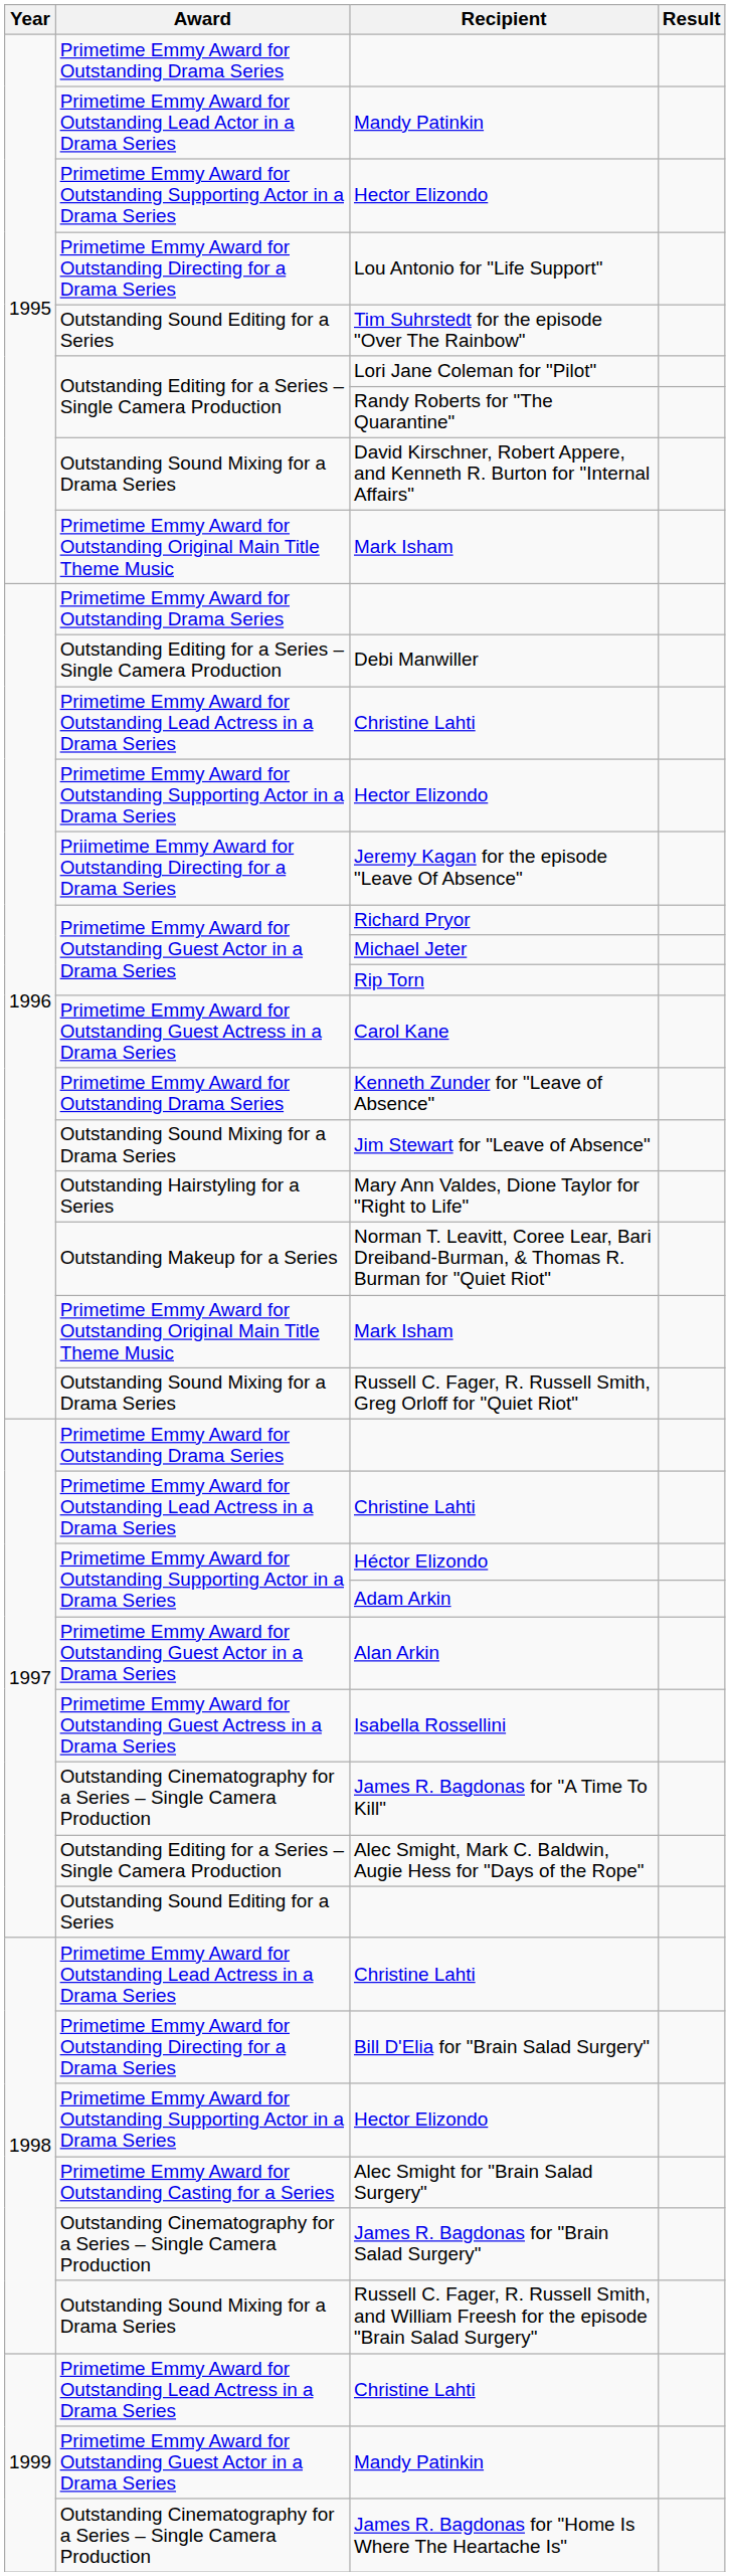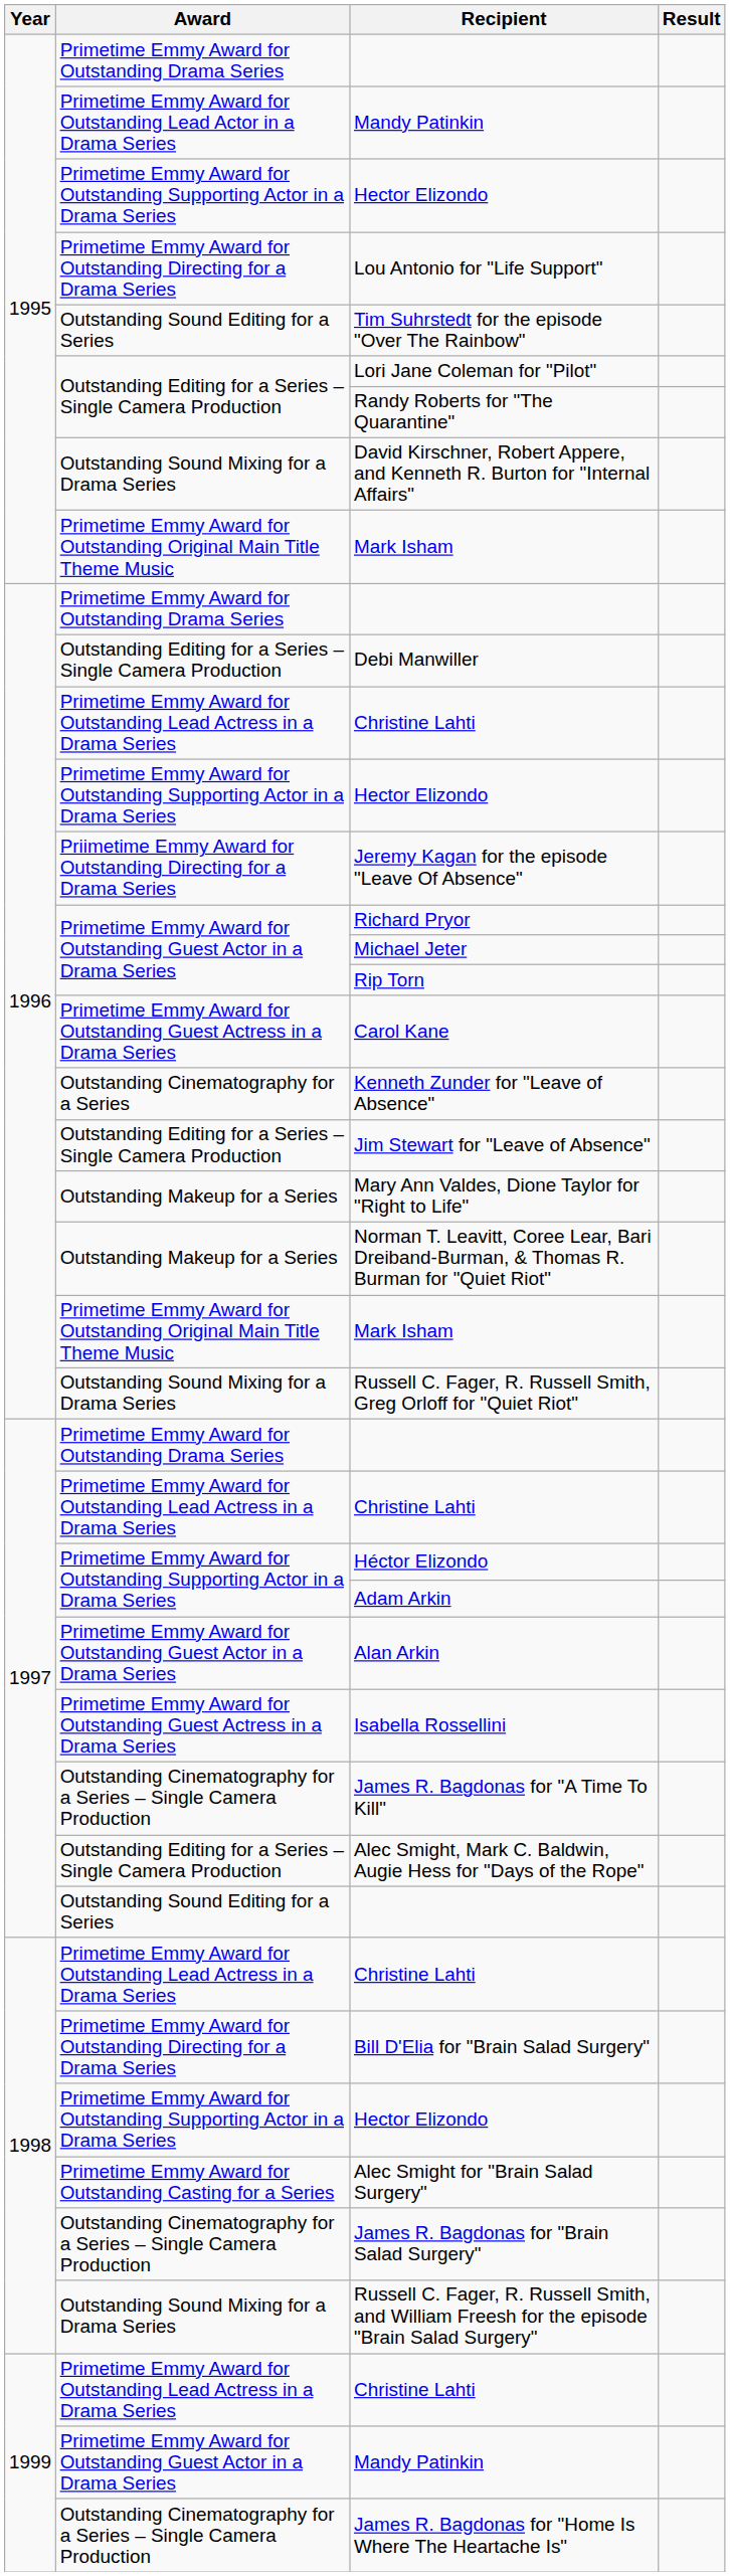Kenneth Zunder for "Leave of Absence" | Award: Primetime Emmy Award for Outstanding Drama Series -> Outstanding Cinematography for a Series
Jim Stewart for "Leave of Absence" | Award: Outstanding Sound Mixing for a Drama Series -> Outstanding Editing for a Series – Single Camera Production
Mary Ann Valdes, Dione Taylor for "Right to Life" | Award: Outstanding Hairstyling for a Series -> Outstanding Makeup for a Series
